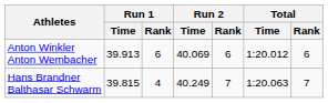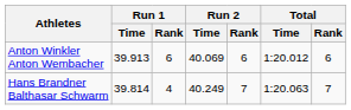Hans Brandner Balthasar Schwarm | Run 1 / Time: 39.815 -> 39.814
